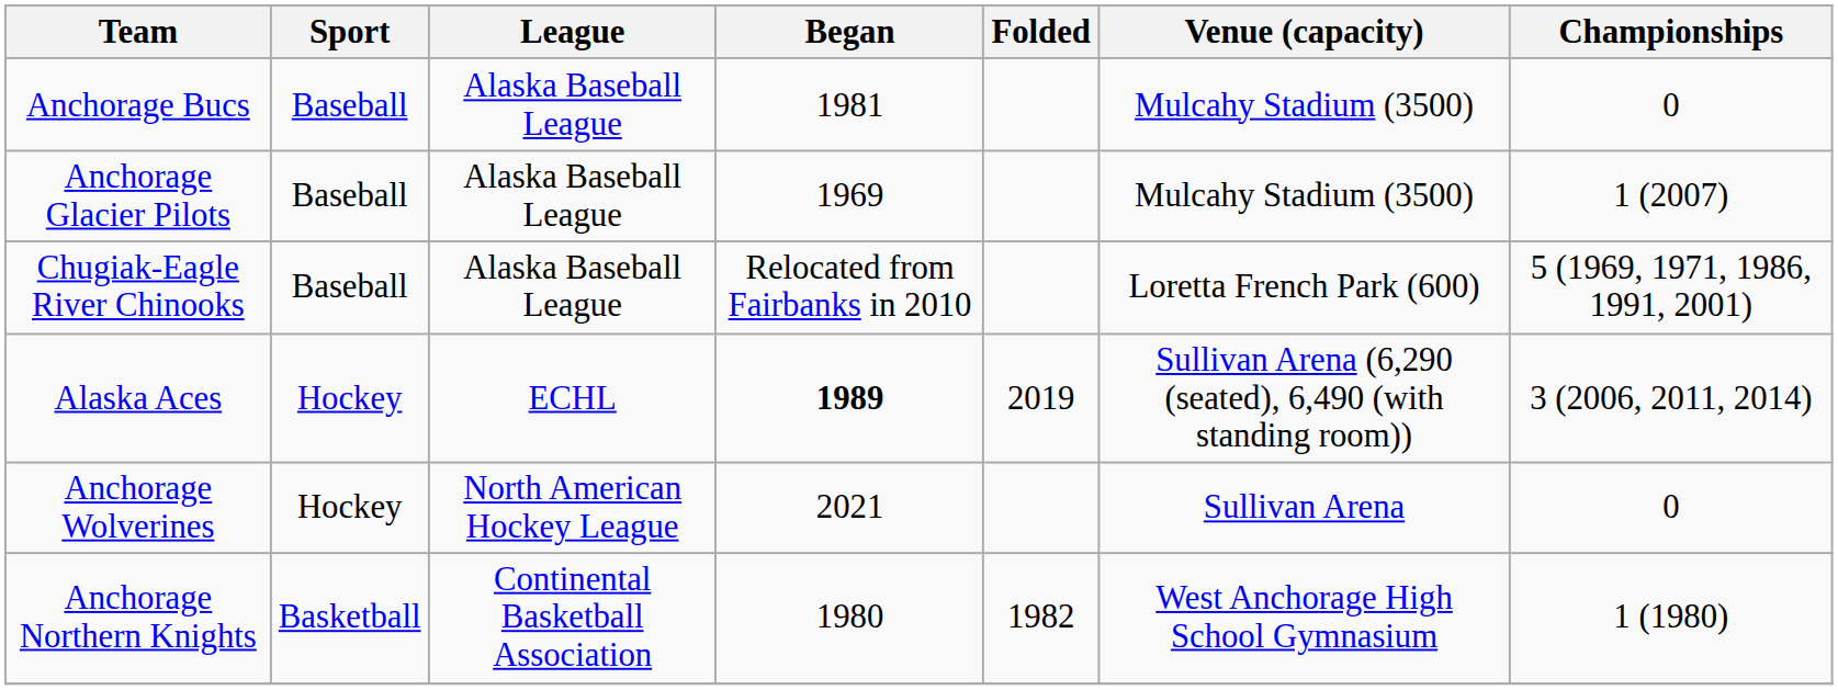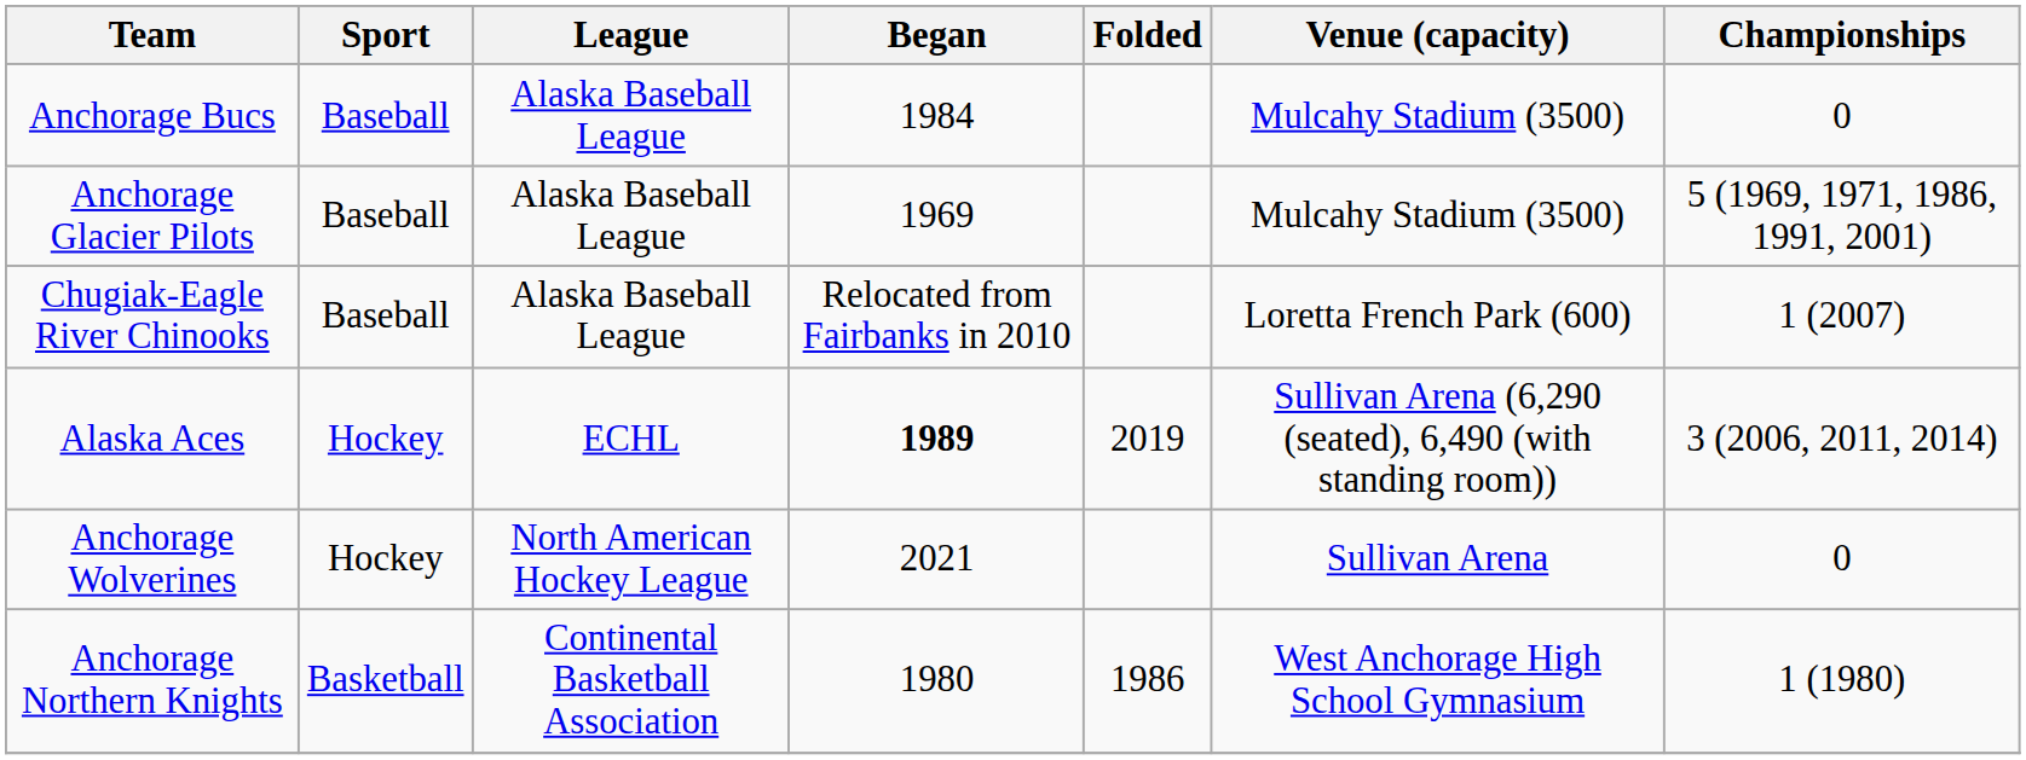Anchorage Bucs | Began: 1981 -> 1984
Anchorage Glacier Pilots | Championships: 1 (2007) -> 5 (1969, 1971, 1986, 1991, 2001)
Chugiak-Eagle River Chinooks | Championships: 5 (1969, 1971, 1986, 1991, 2001) -> 1 (2007)
Anchorage Northern Knights | Folded: 1982 -> 1986
